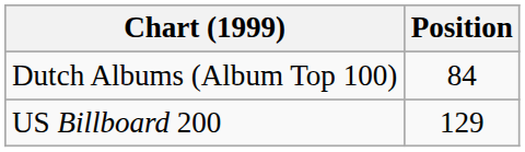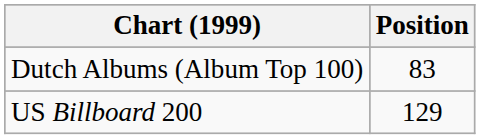Dutch Albums (Album Top 100) | Position: 84 -> 83
